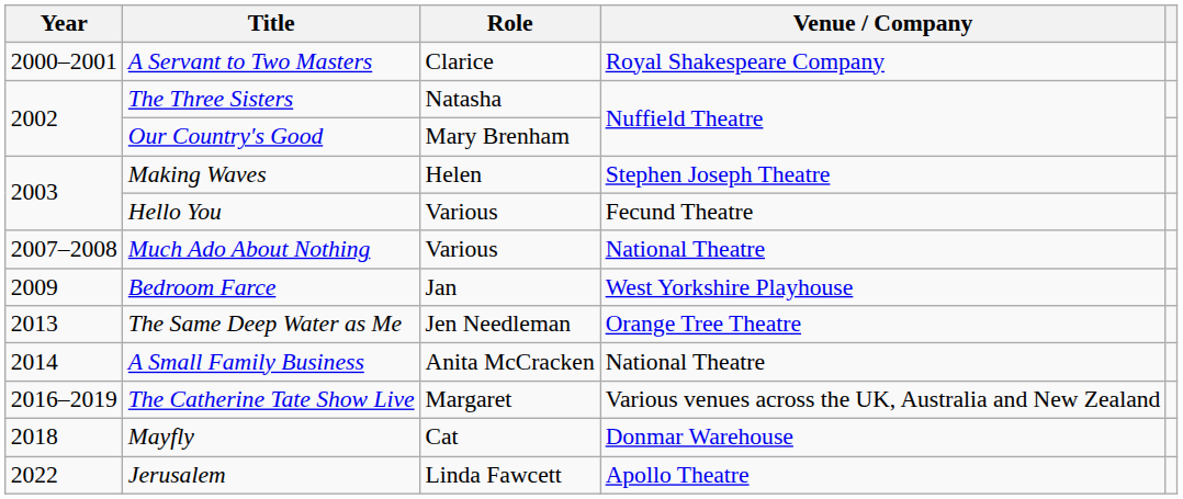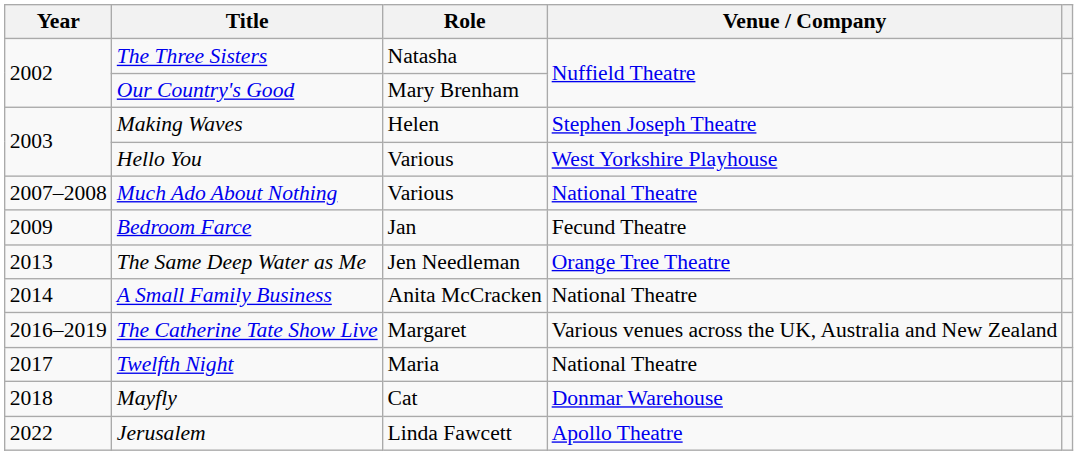- row: 2000–2001 | A Servant to Two Masters | Clarice | Royal Shakespeare Company
Hello You | Venue / Company: Fecund Theatre -> West Yorkshire Playhouse
Bedroom Farce | Venue / Company: West Yorkshire Playhouse -> Fecund Theatre
+ row: 2017 | Twelfth Night | Maria | National Theatre
